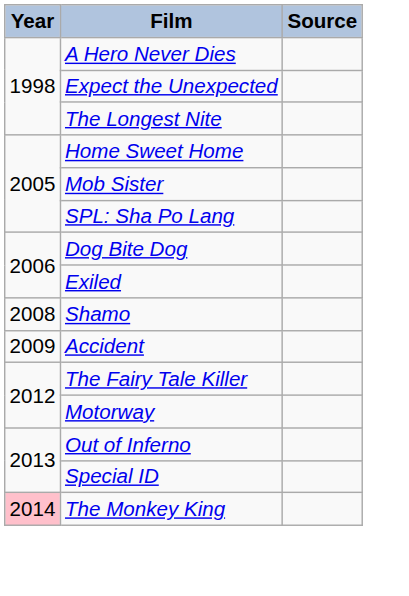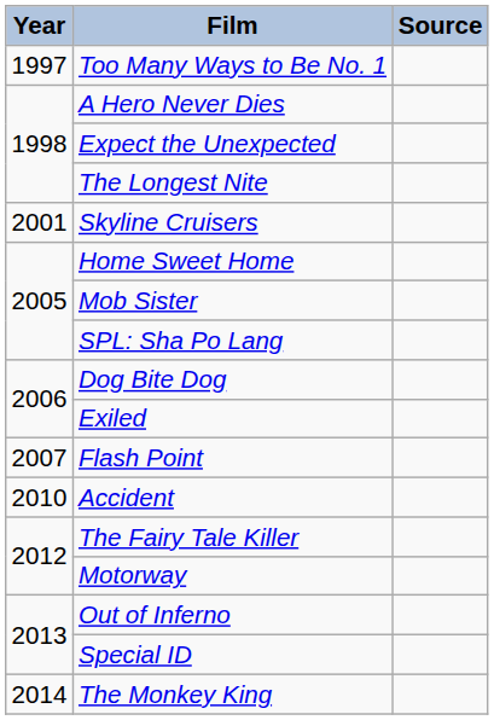+ row: 1997 | Too Many Ways to Be No. 1
+ row: 2001 | Skyline Cruisers
+ row: 2007 | Flash Point
- row: 2008 | Shamo
Accident | Year: 2009 -> 2010
The Monkey King | Year: pink background -> no background
